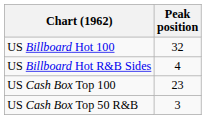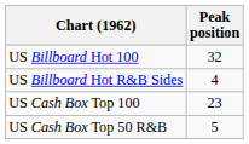US Cash Box Top 50 R&B | Peak position: 3 -> 5
